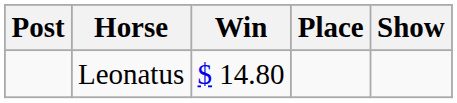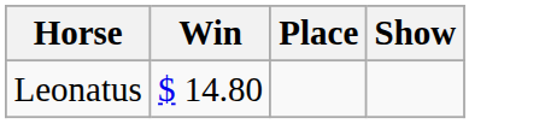- column: Post
